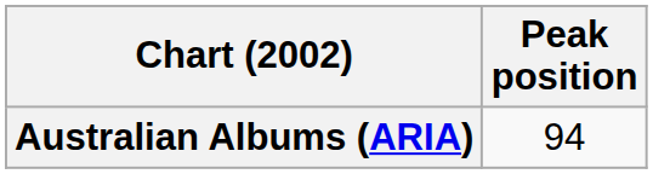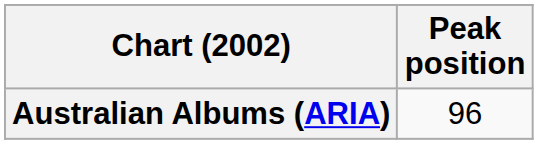Australian Albums (ARIA) | Peak position: 94 -> 96
